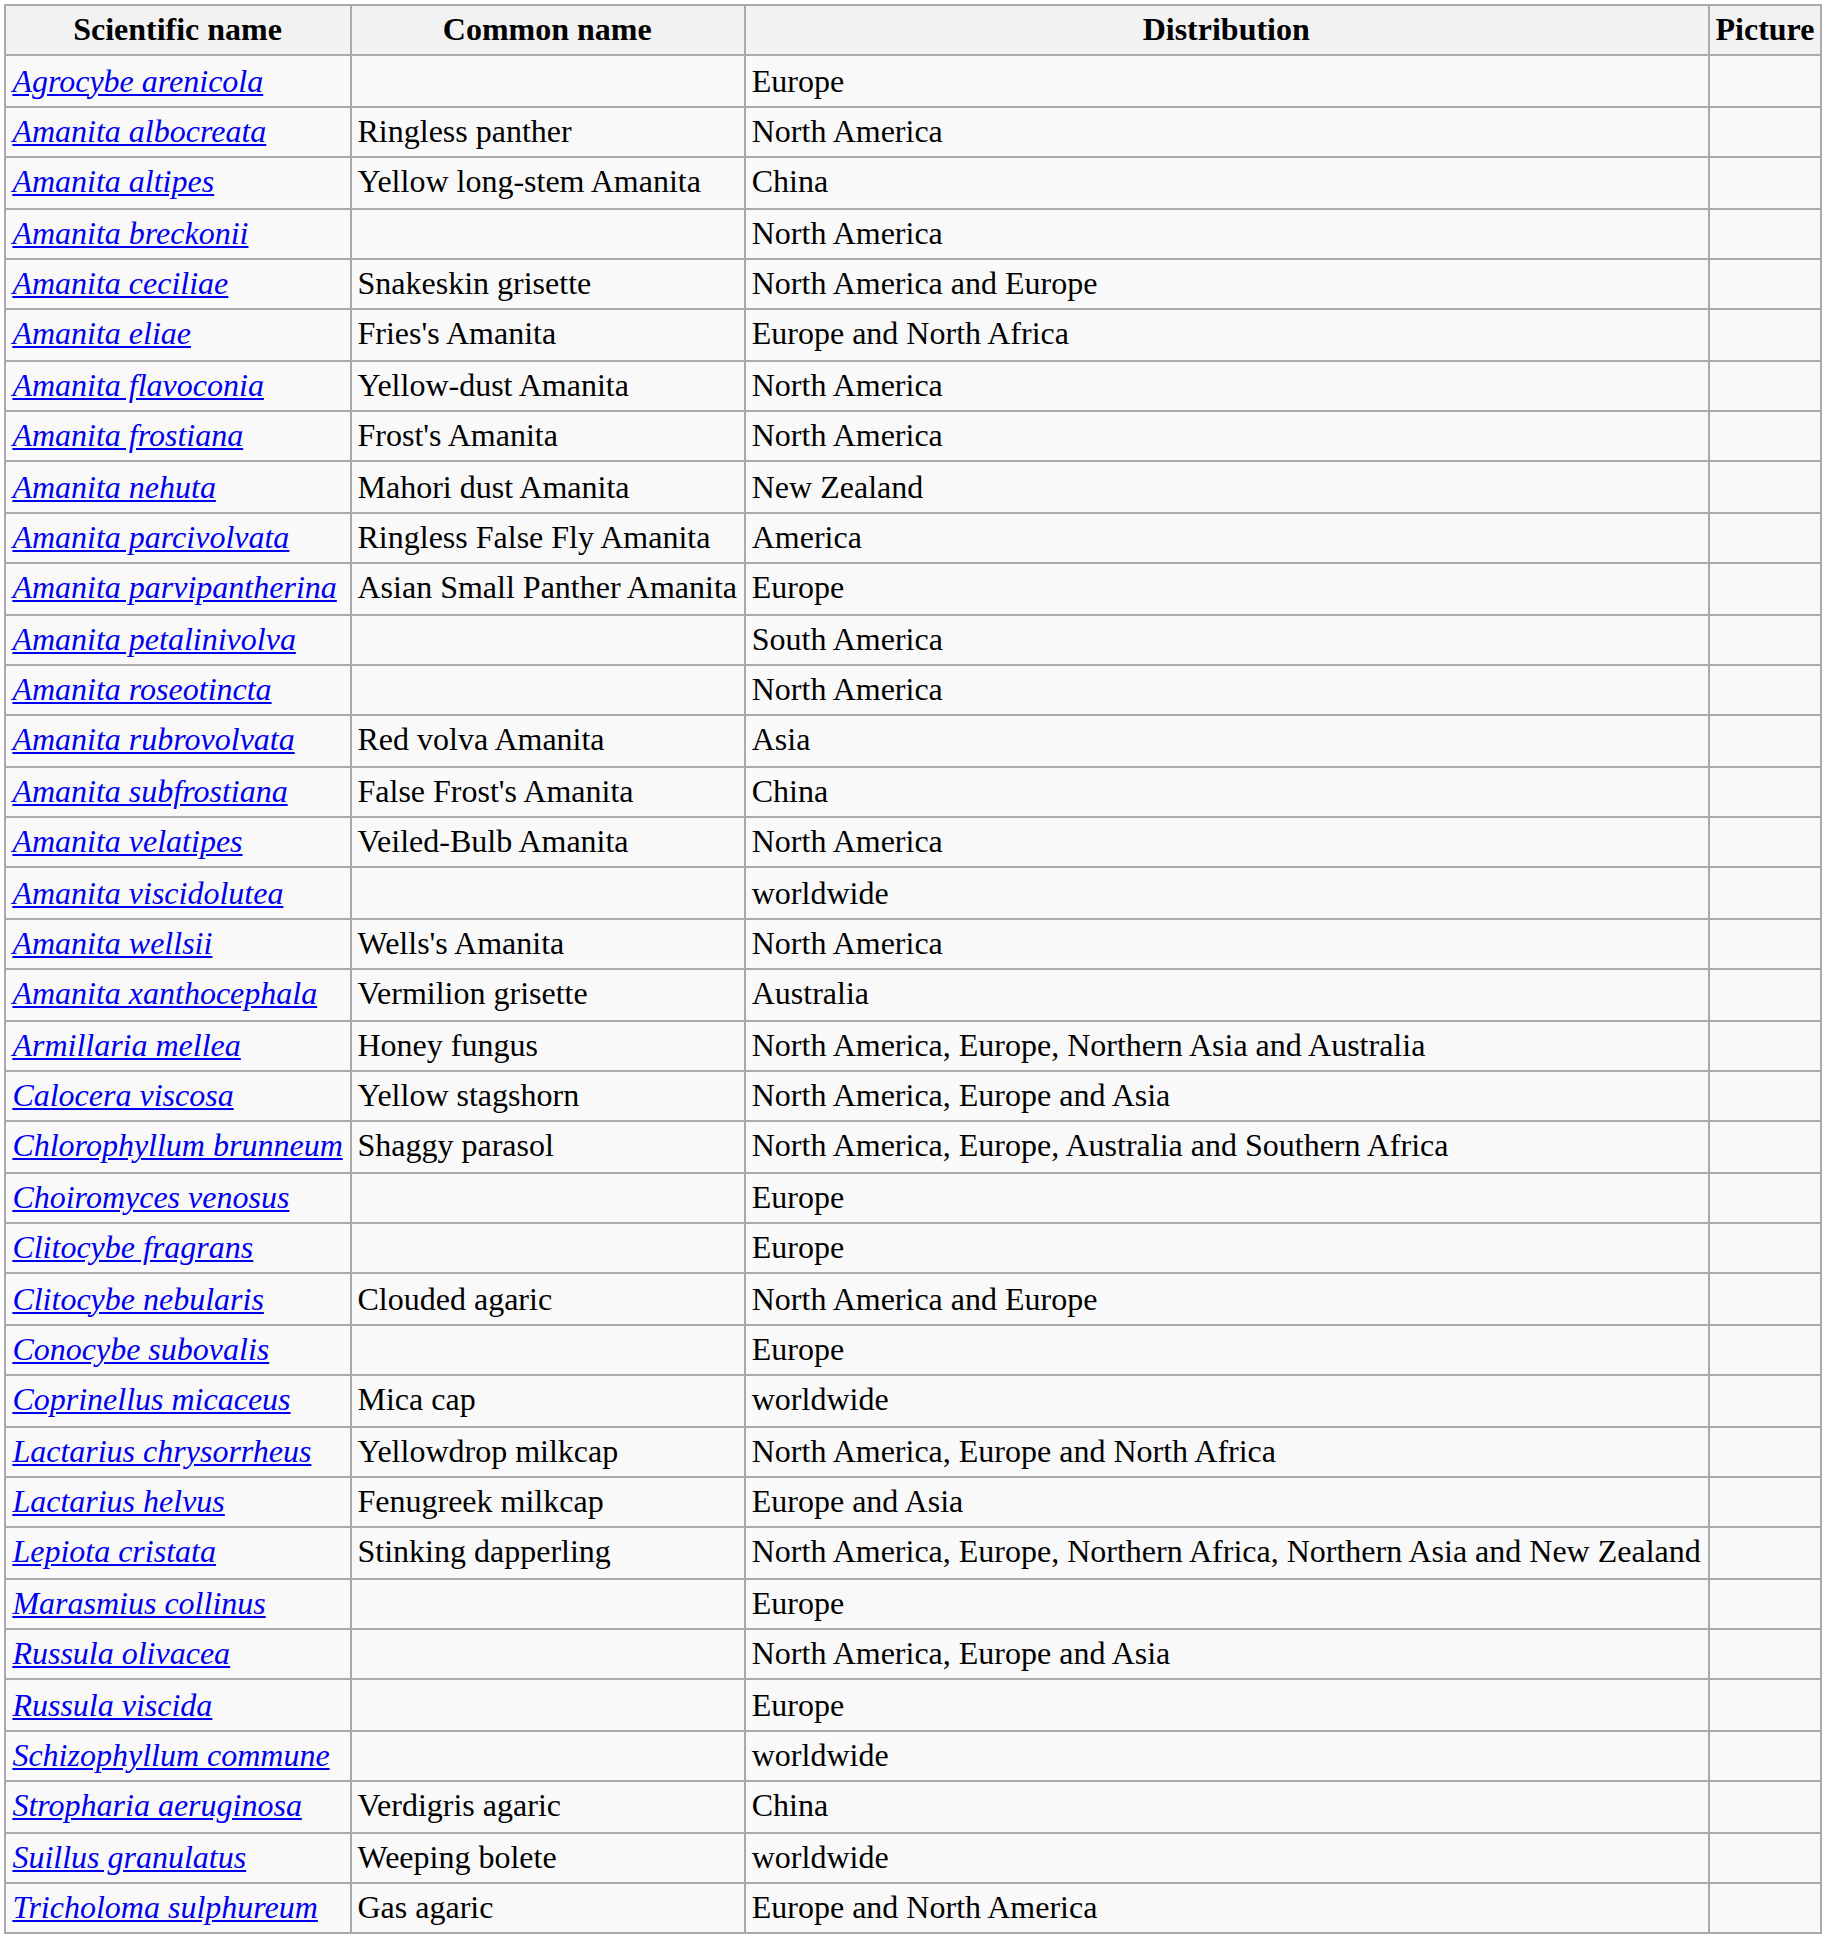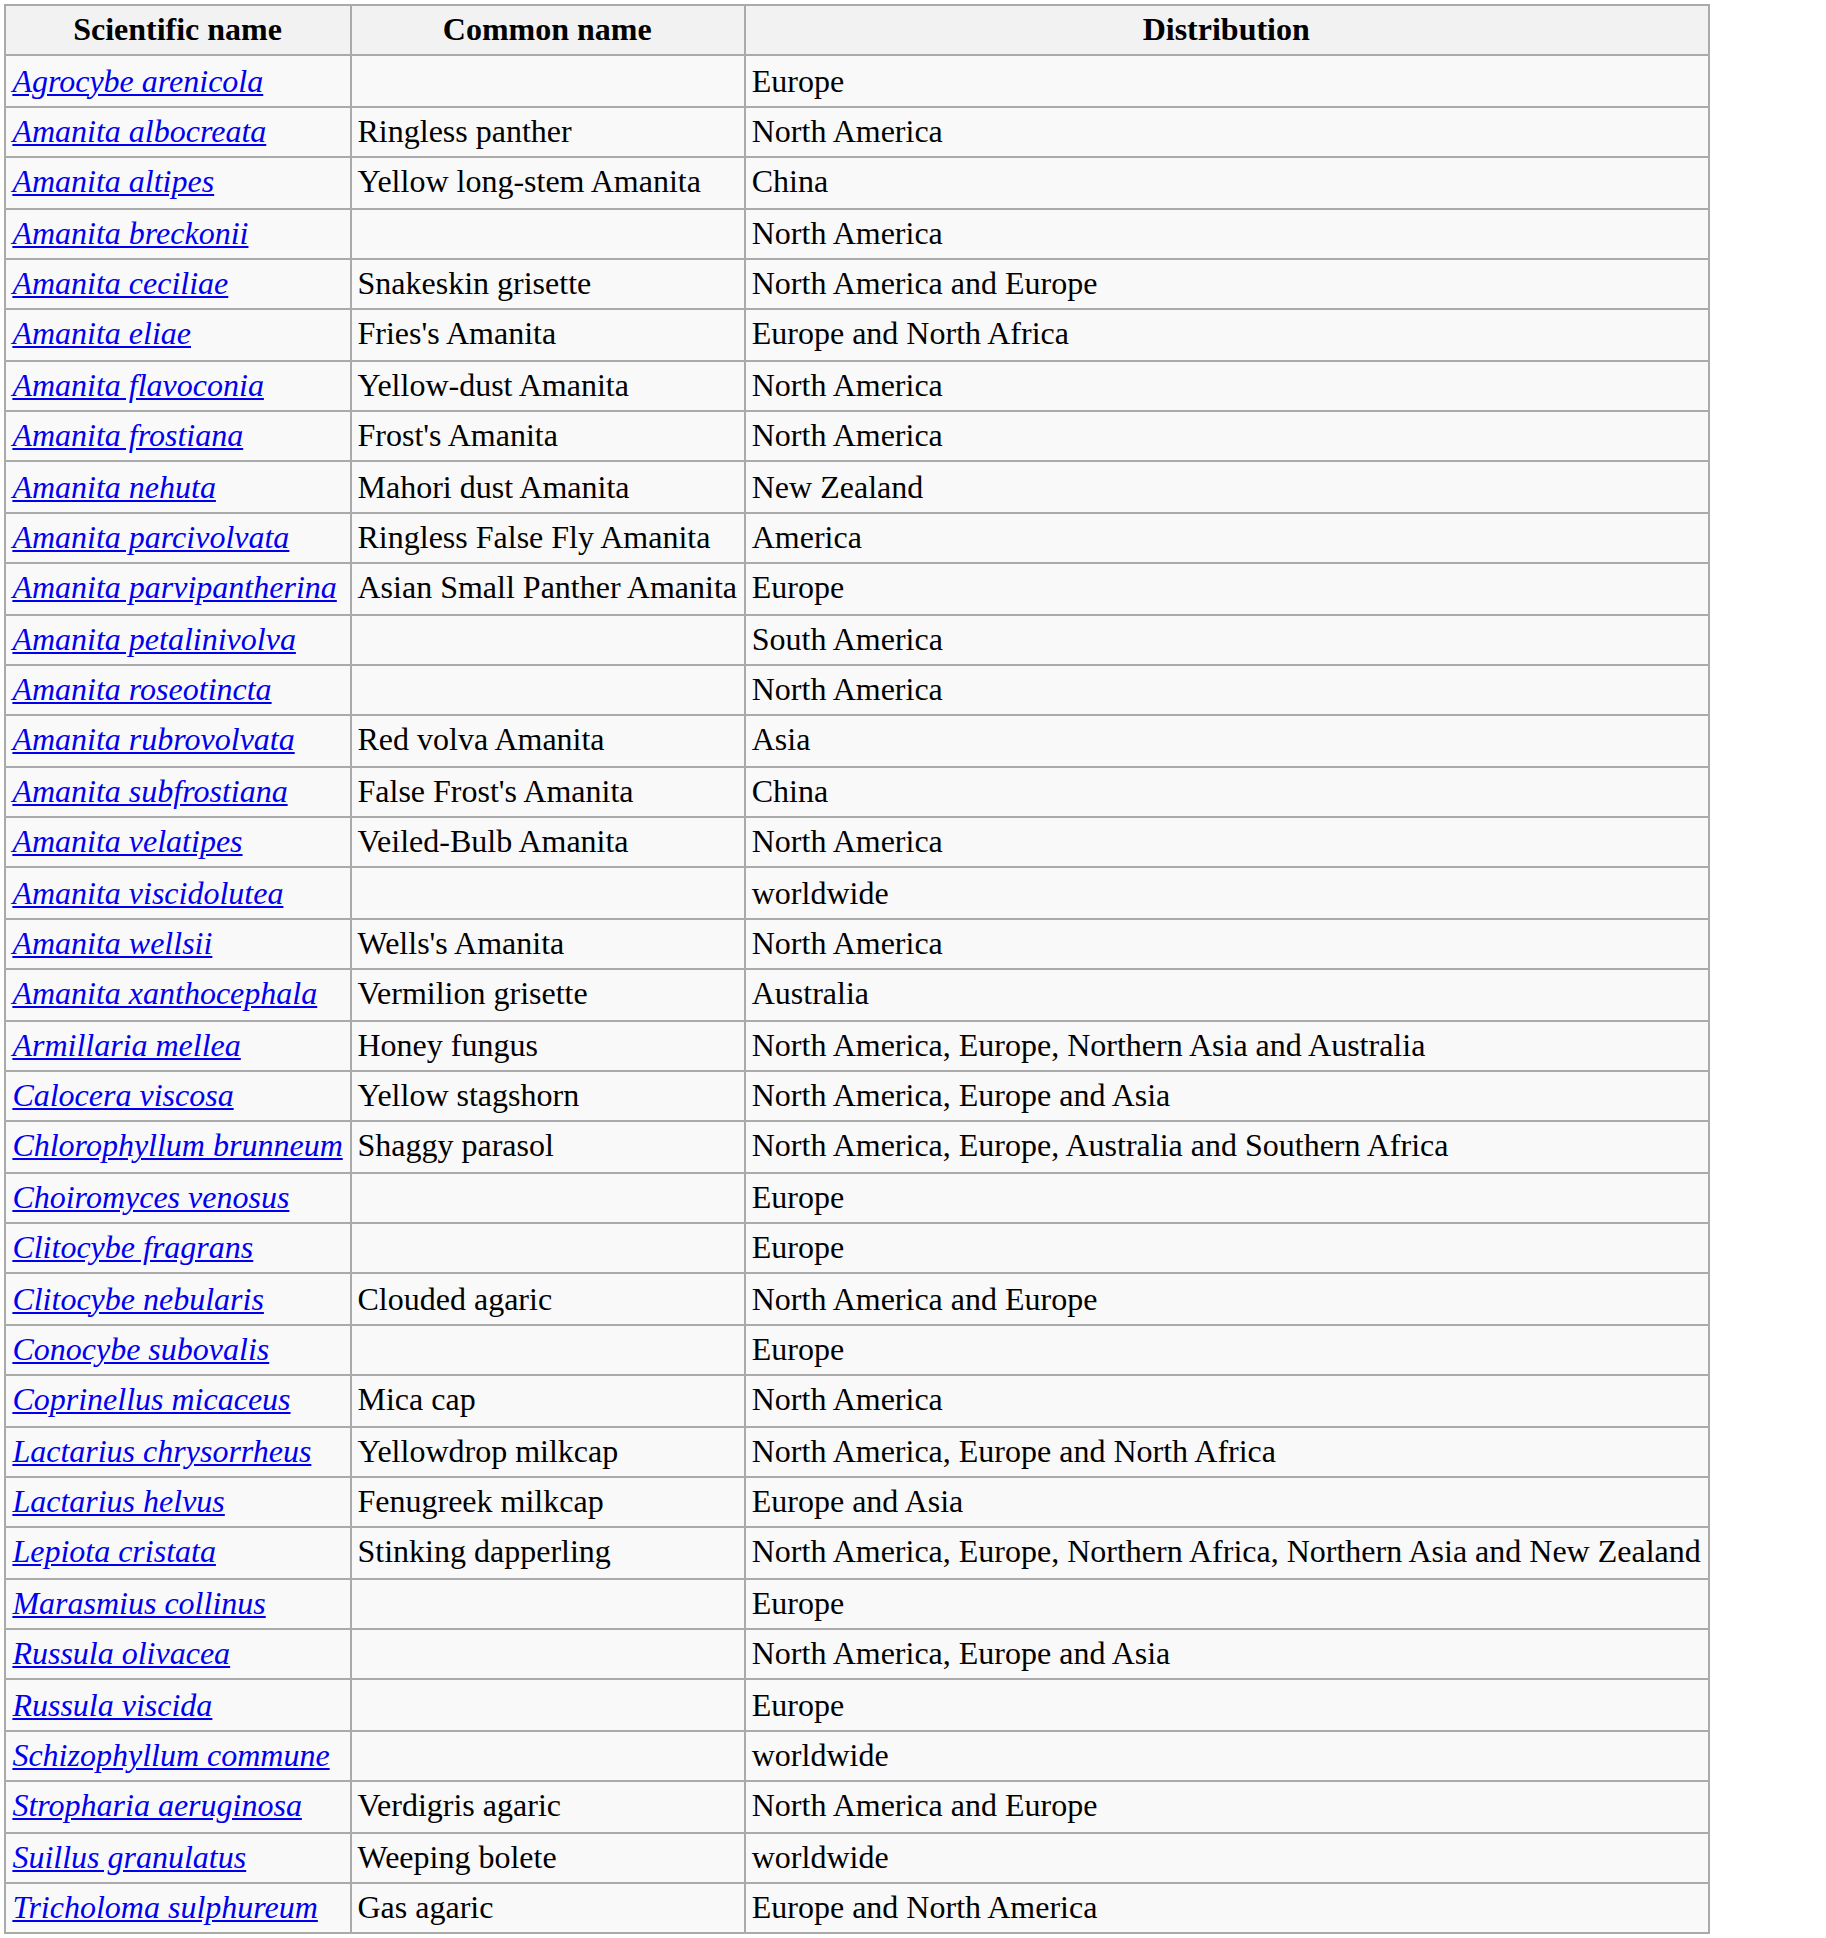- column: Picture
Coprinellus micaceus | Distribution: worldwide -> North America
Stropharia aeruginosa | Distribution: China -> North America and Europe
